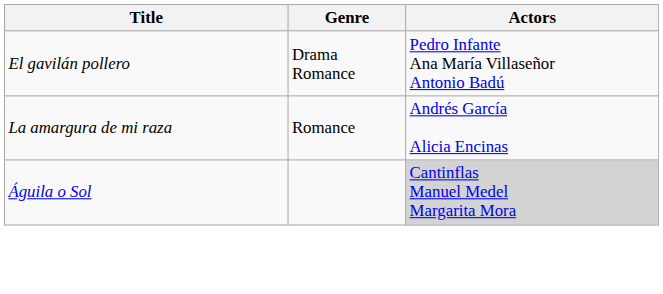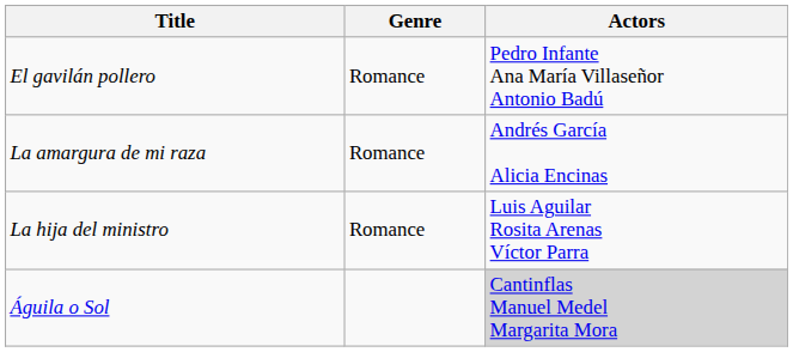El gavilán pollero | Genre: Drama Romance -> Romance
+ row: La hija del ministro | Romance | Luis Aguilar Rosita Arenas Víctor Parra
